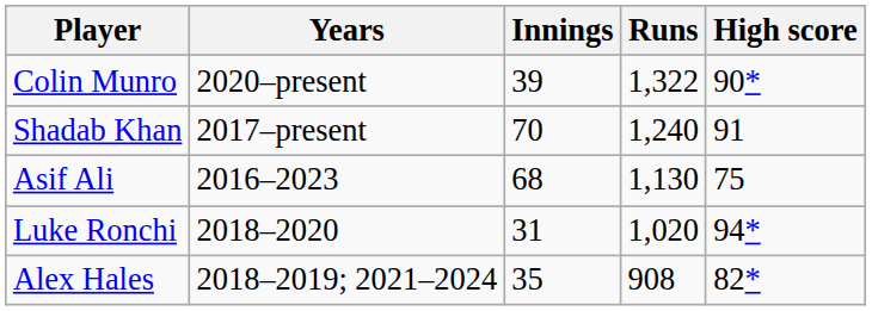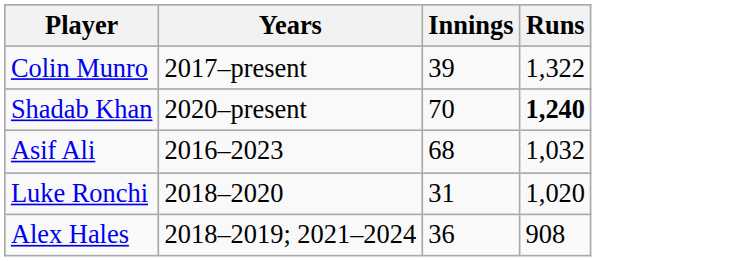- column: High score | 90* | 91 | 75 | 94* | 82*
Colin Munro | Years: 2020–present -> 2017–present
Shadab Khan | Years: 2017–present -> 2020–present
Shadab Khan | Runs: normal -> bold
Asif Ali | Runs: 1,130 -> 1,032
Alex Hales | Innings: 35 -> 36
